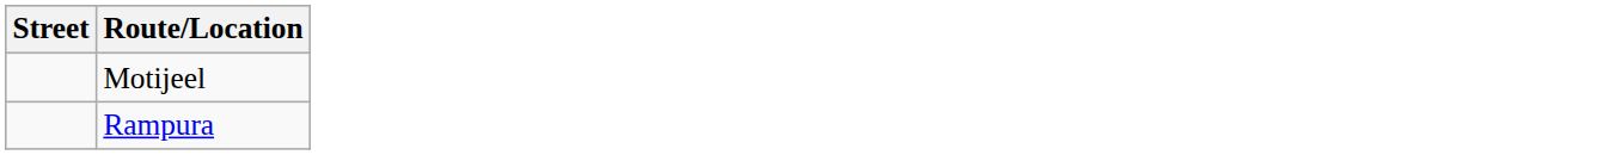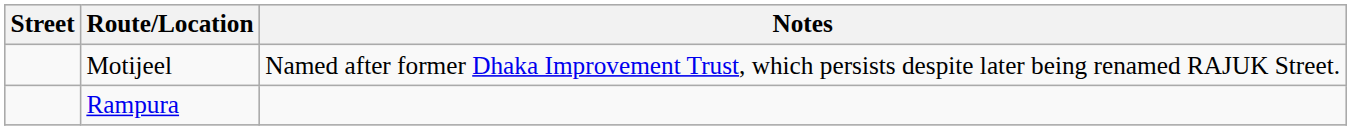+ column: Notes | Named after former Dhaka Improvement Trust, which persists despite later being renamed RAJUK Street.
